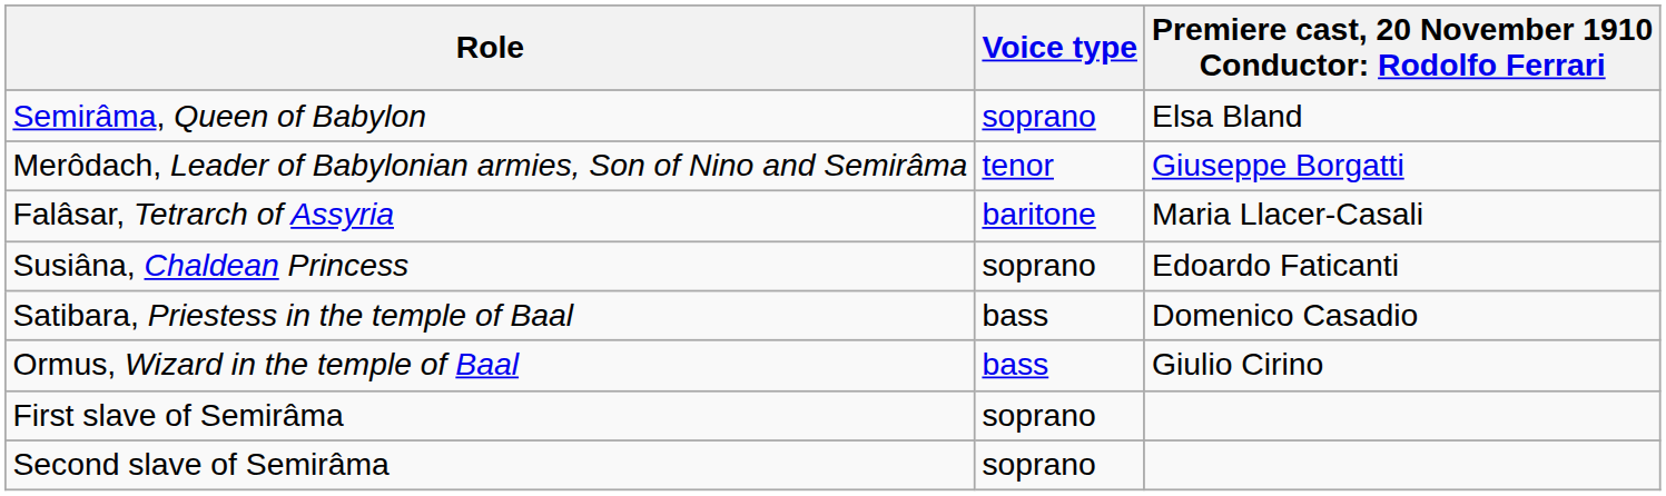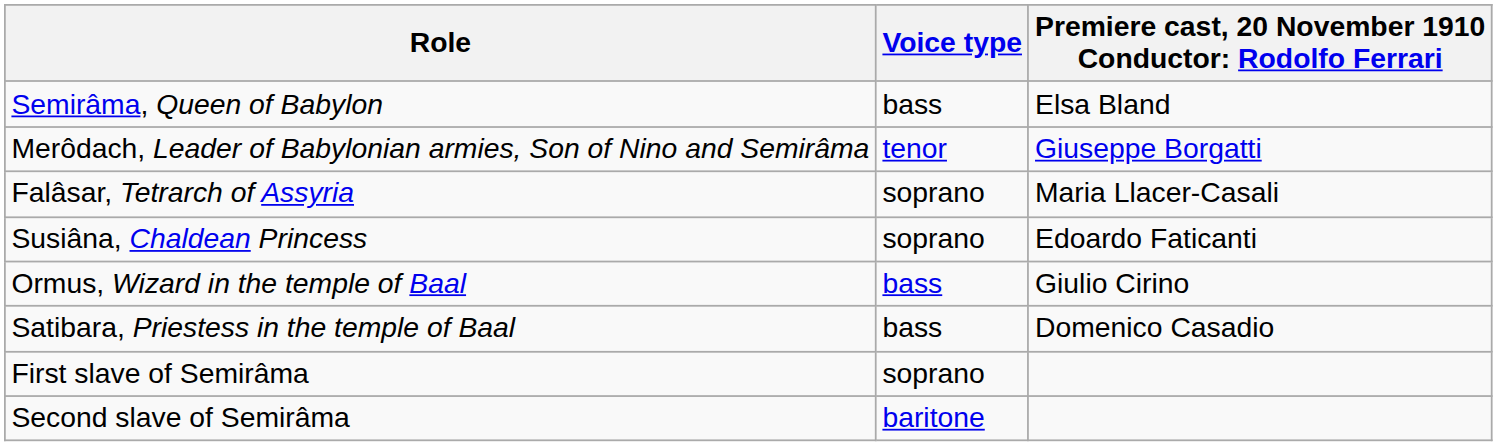Semirâma, Queen of Babylon | Voice type: soprano -> bass
Falâsar, Tetrarch of Assyria | Voice type: baritone -> soprano
rows swapped: Ormus, Wizard in the temple of Baal <-> Satibara, Priestess in the temple of Baal
Second slave of Semirâma | Voice type: soprano -> baritone
